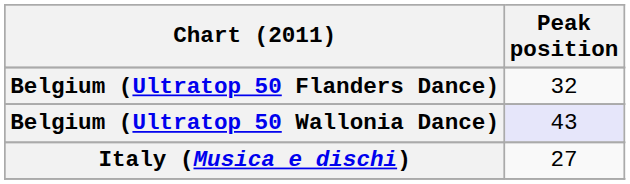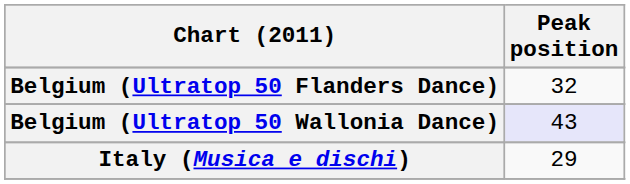Italy (Musica e dischi) | Peak position: 27 -> 29
